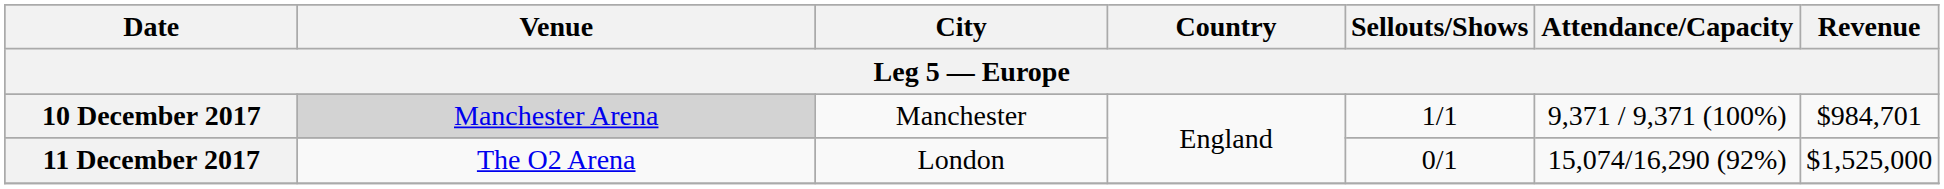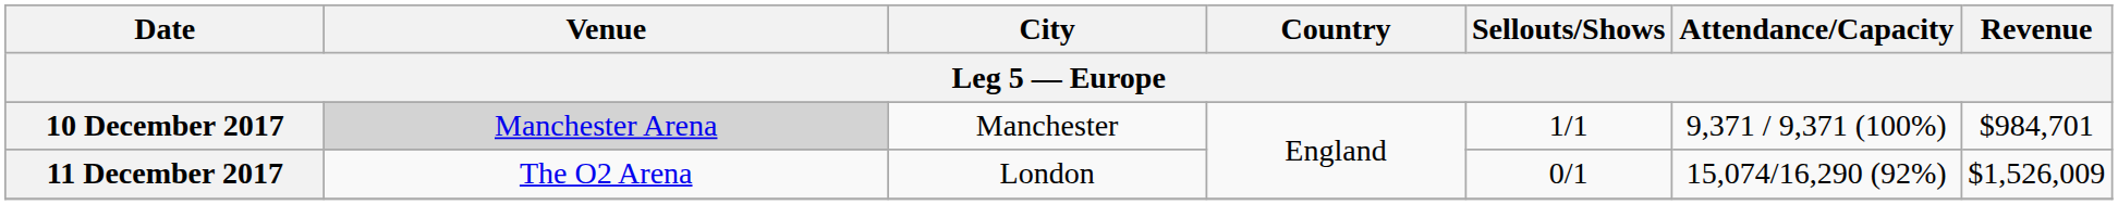11 December 2017 | Revenue: $1,525,000 -> $1,526,009
